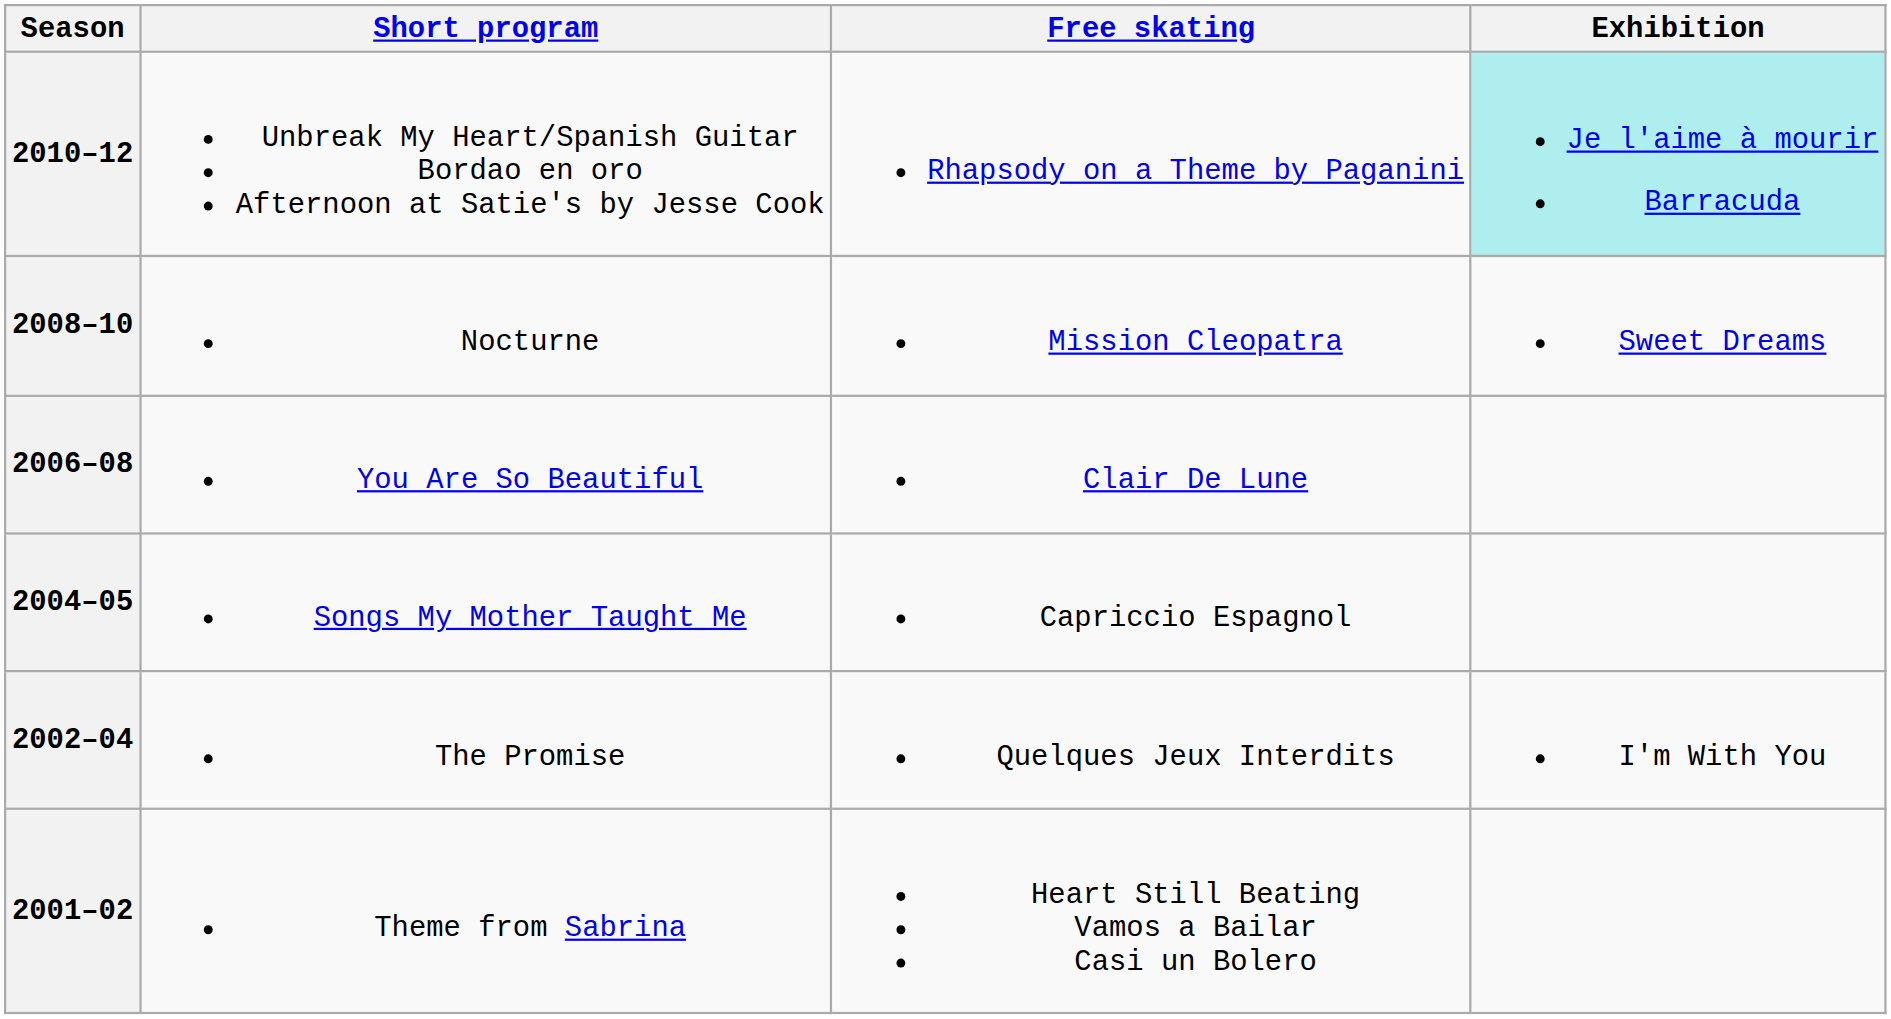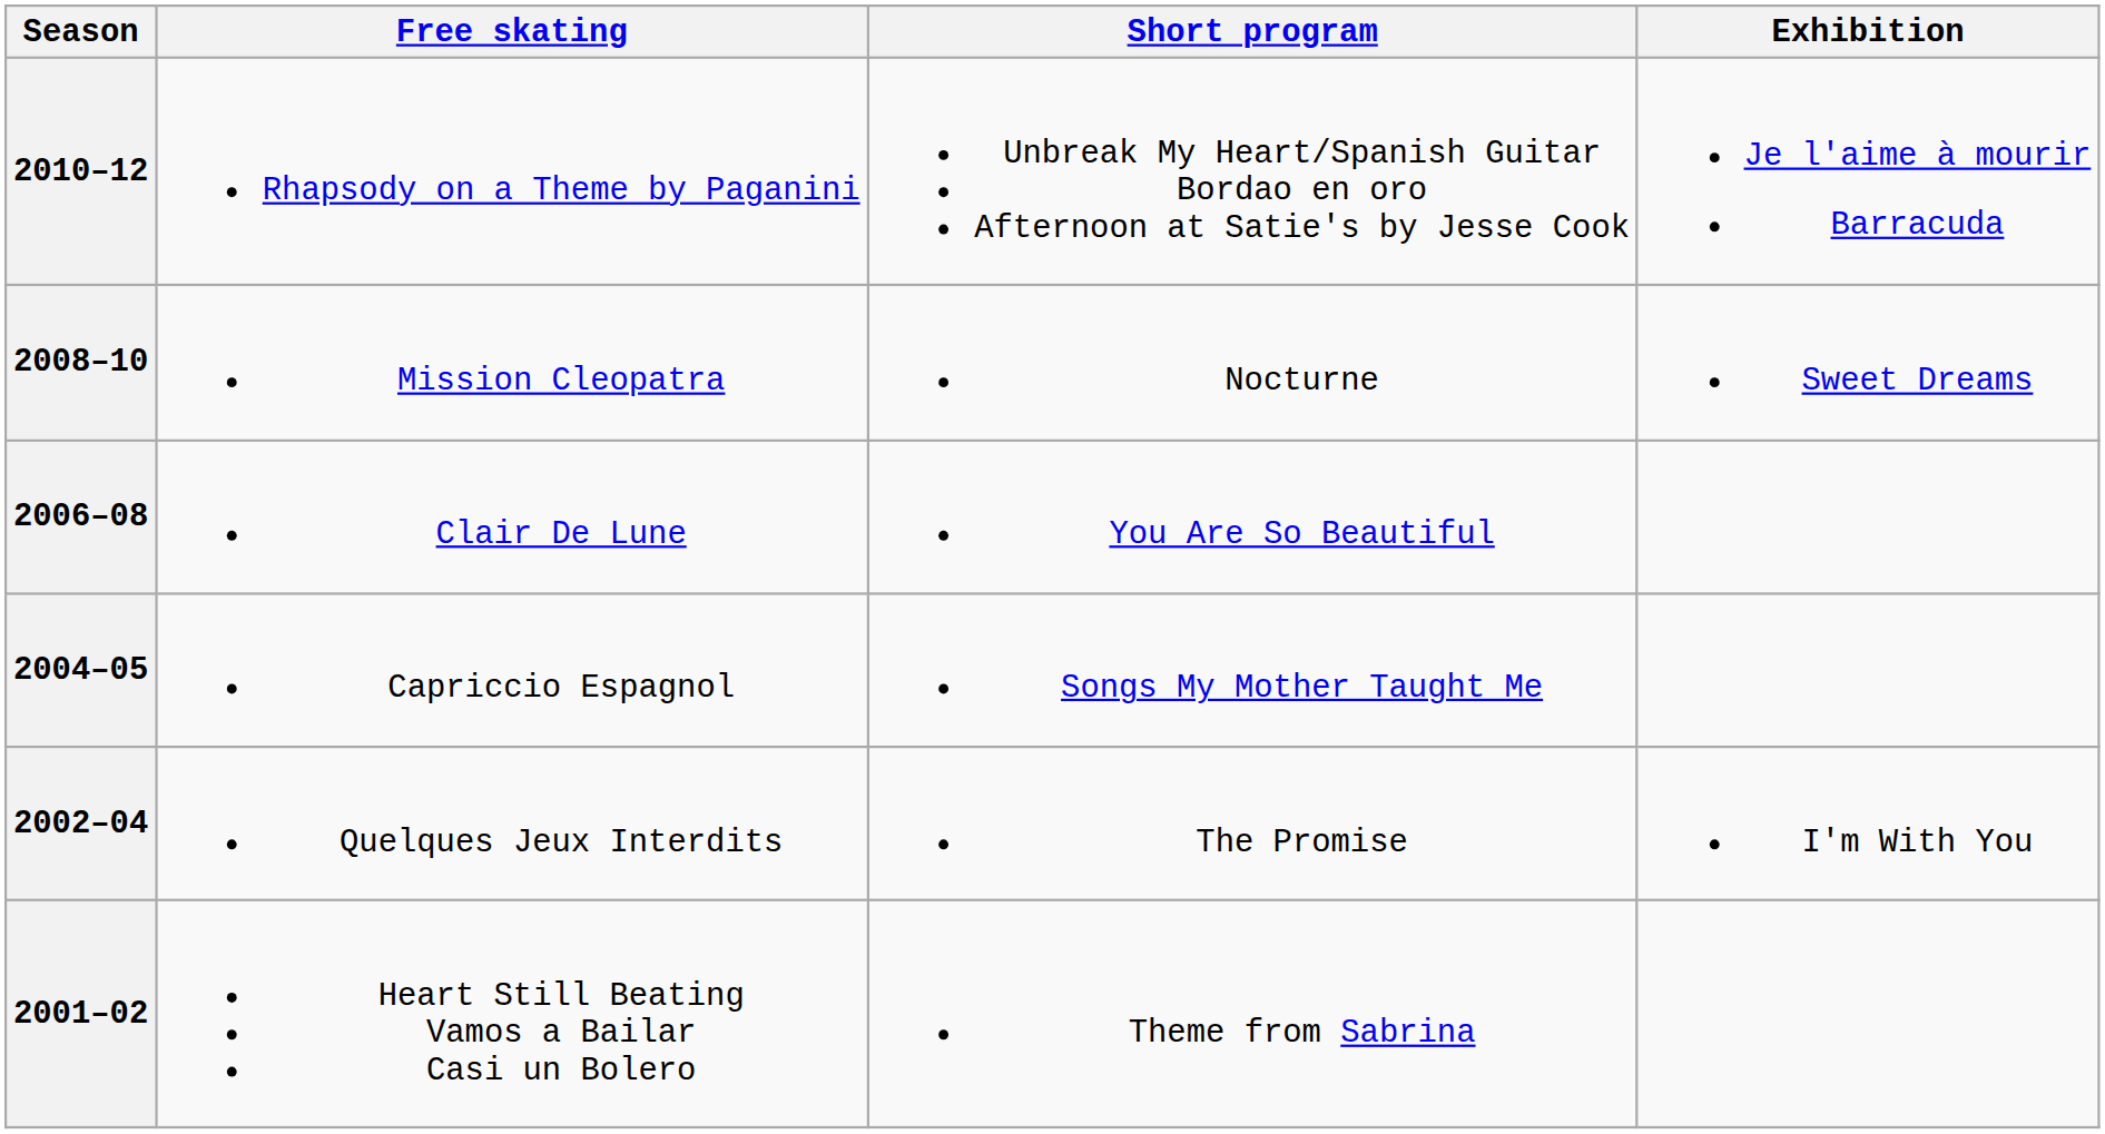columns swapped: Short program <-> Free skating
2010–12 | Exhibition: paleturquoise background -> no background
